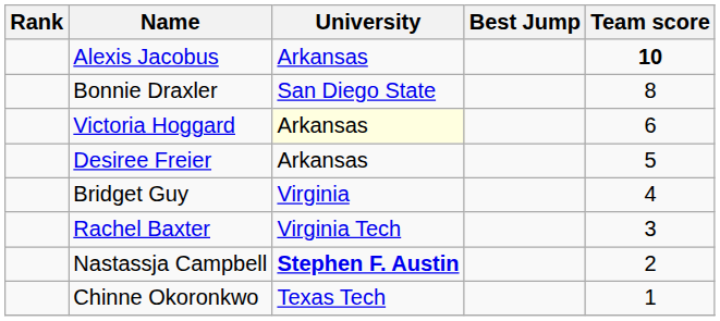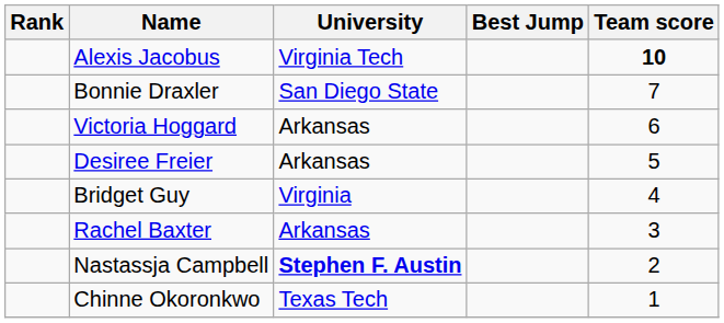Alexis Jacobus | University: Arkansas -> Virginia Tech
Bonnie Draxler | Team score: 8 -> 7
Victoria Hoggard | University: lightyellow background -> no background
Rachel Baxter | University: Virginia Tech -> Arkansas
